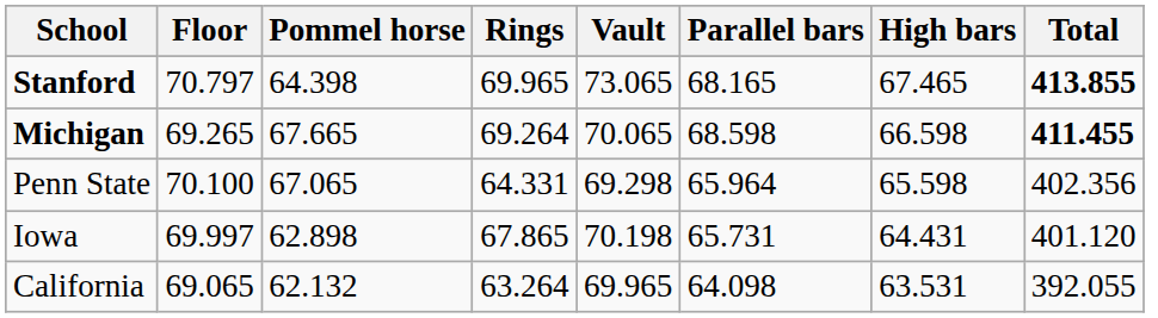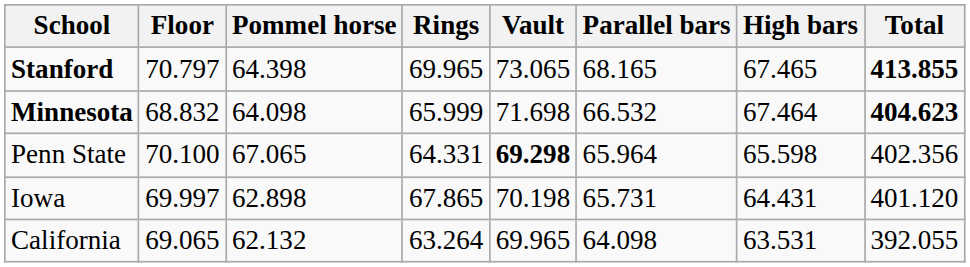- row: Michigan | 69.265 | 67.665 | 69.264 | 70.065 | 68.598 | 66.598 | 411.455
+ row: Minnesota | 68.832 | 64.098 | 65.999 | 71.698 | 66.532 | 67.464 | 404.623
Penn State | Vault: normal -> bold
